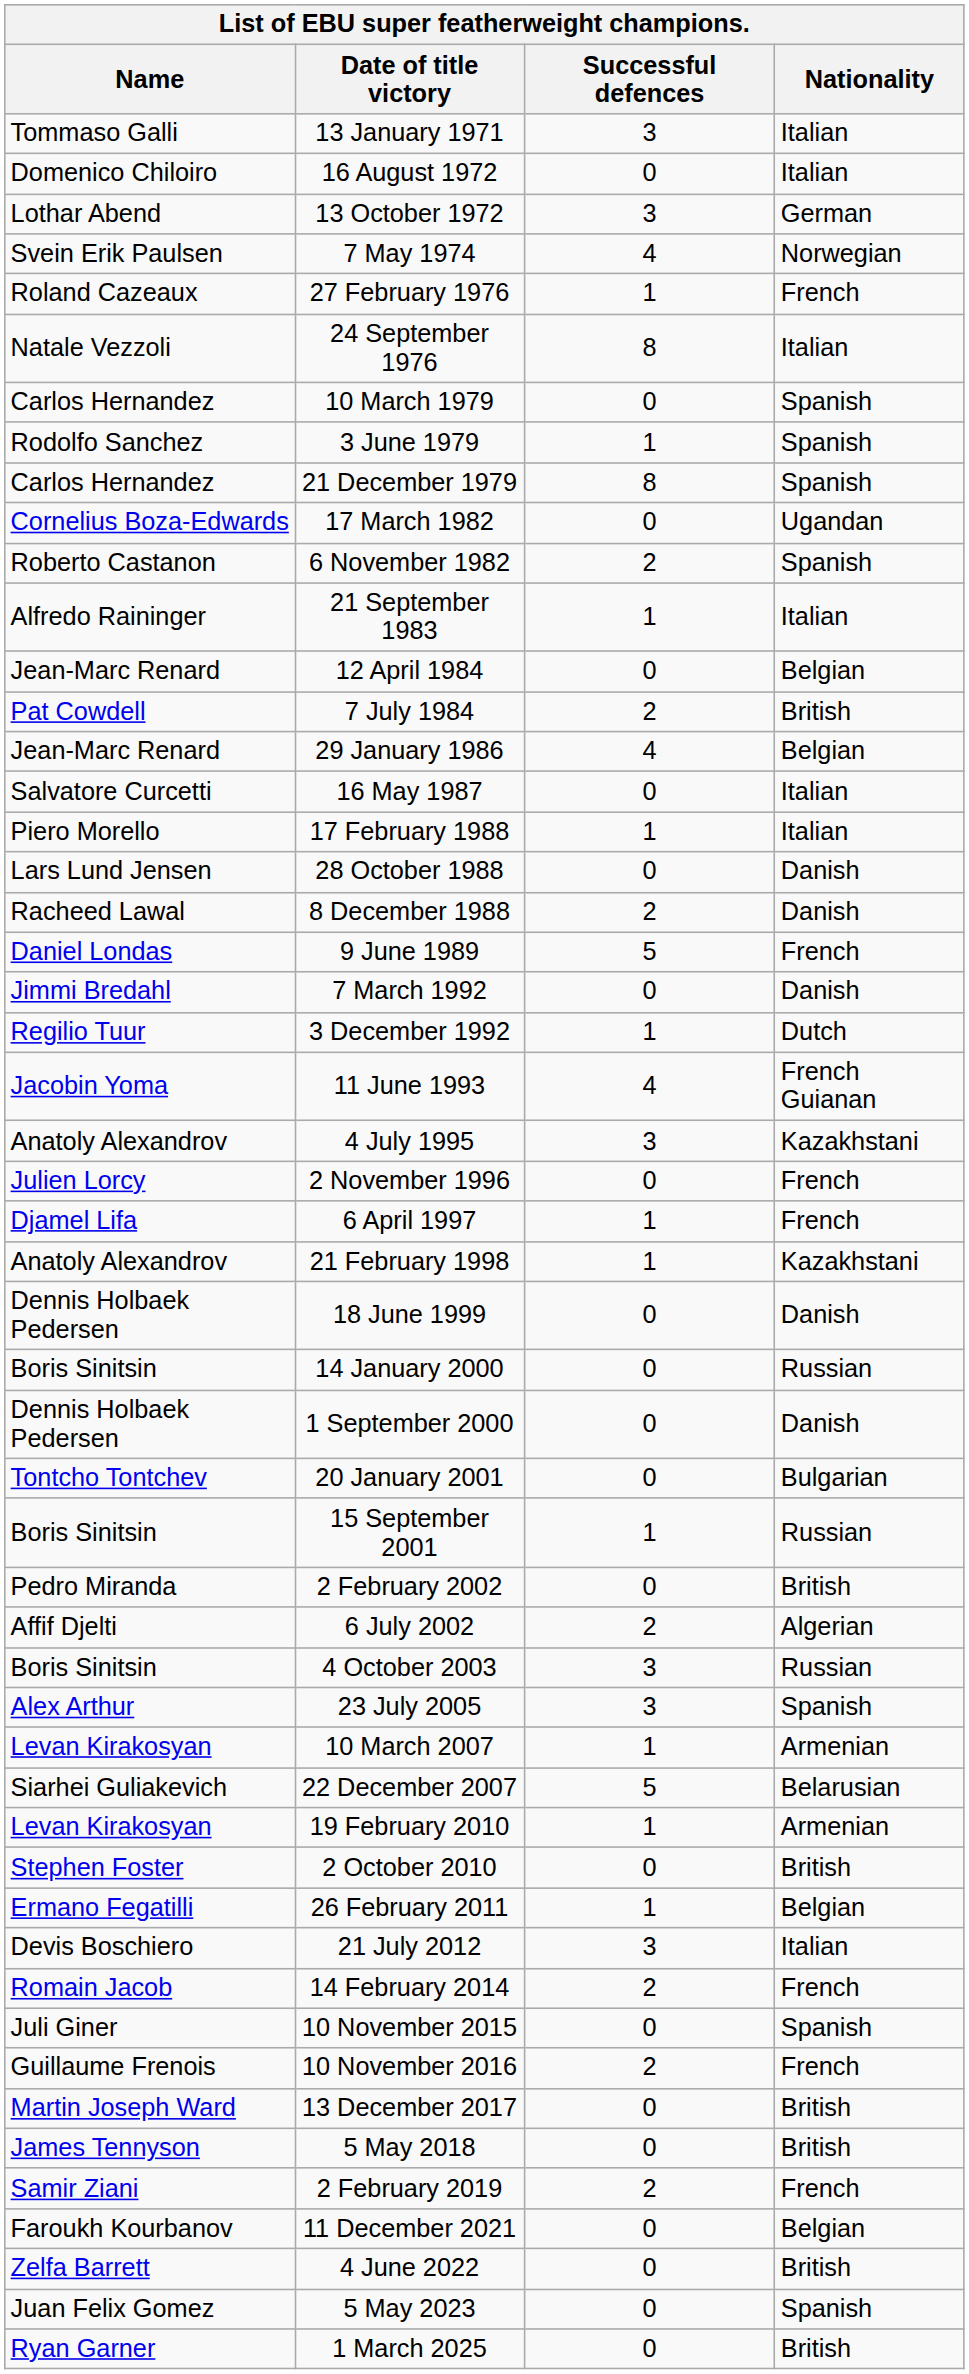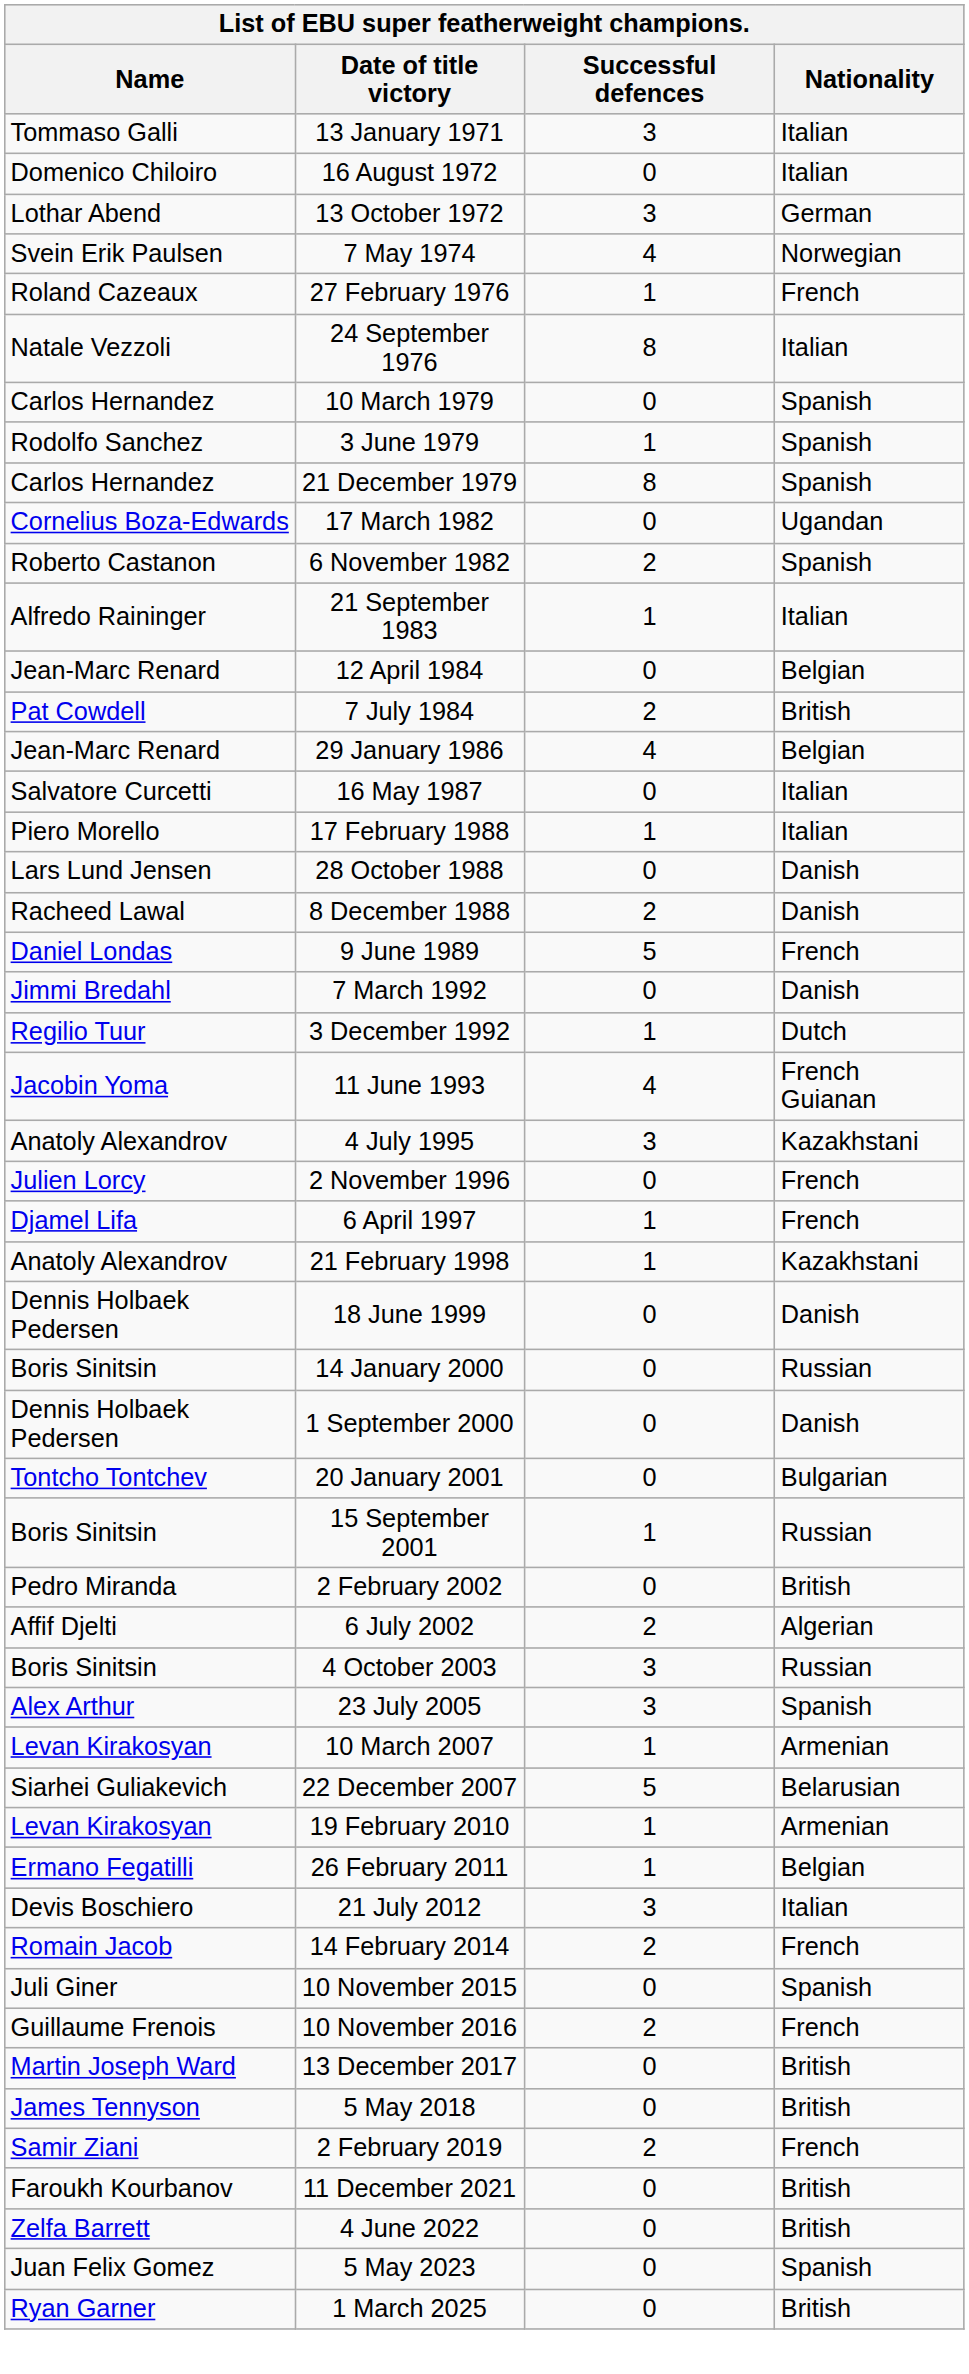- row: Stephen Foster | 2 October 2010 | 0 | British
11 December 2021 | Nationality: Belgian -> British
